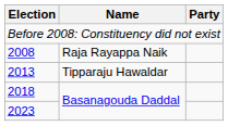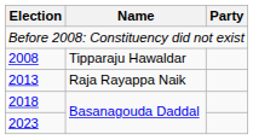2008 | Name: Raja Rayappa Naik -> Tipparaju Hawaldar
2013 | Name: Tipparaju Hawaldar -> Raja Rayappa Naik
